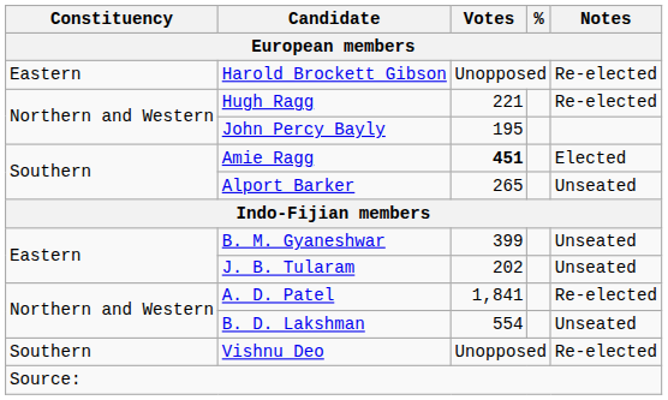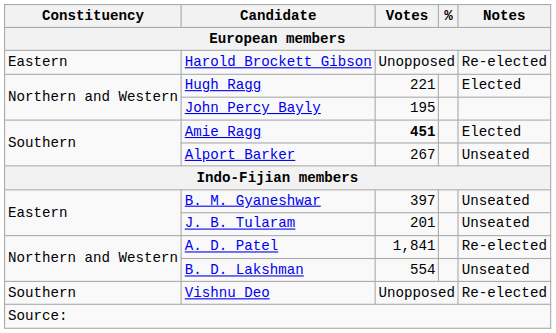Hugh Ragg | Notes: Re-elected -> Elected
Alport Barker | Votes: 265 -> 267
B. M. Gyaneshwar | Votes: 399 -> 397
J. B. Tularam | Votes: 202 -> 201
